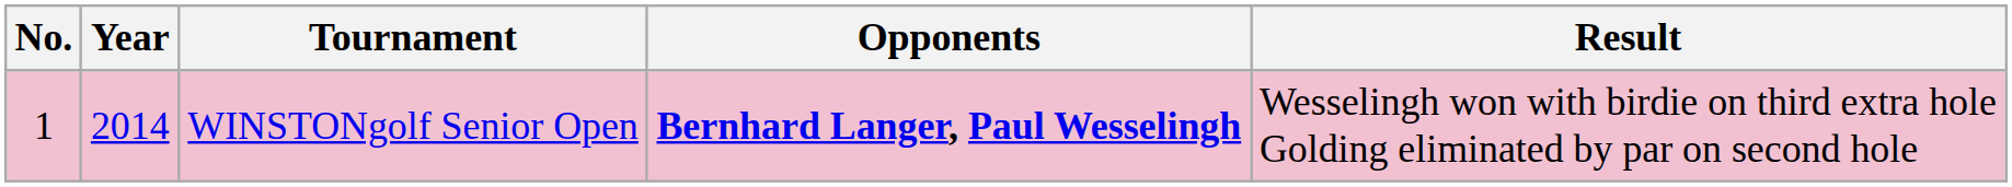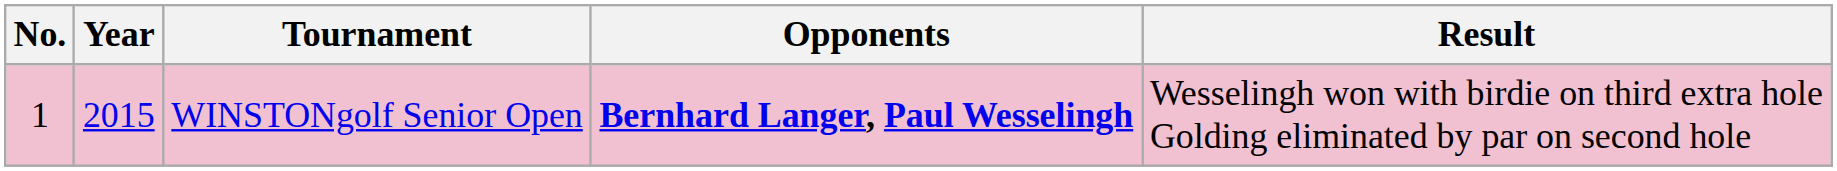WINSTONgolf Senior Open | Year: 2014 -> 2015
